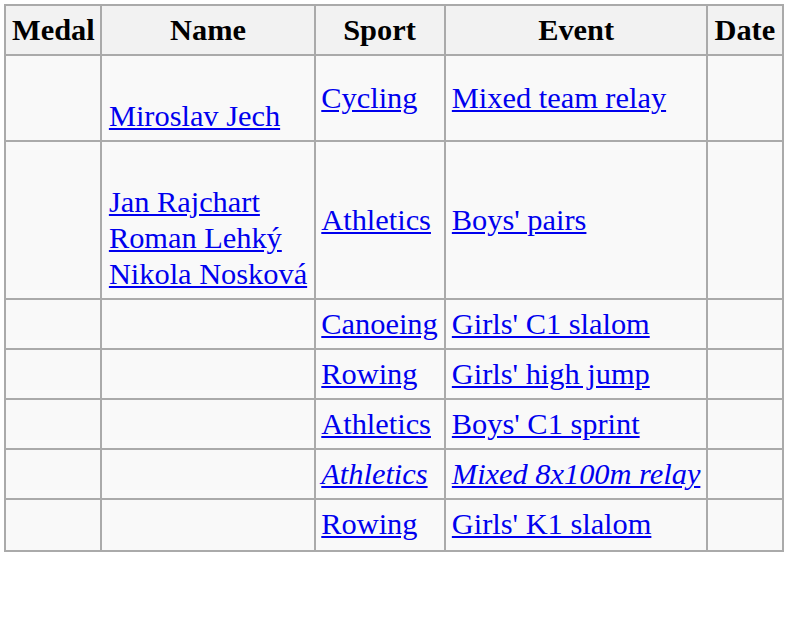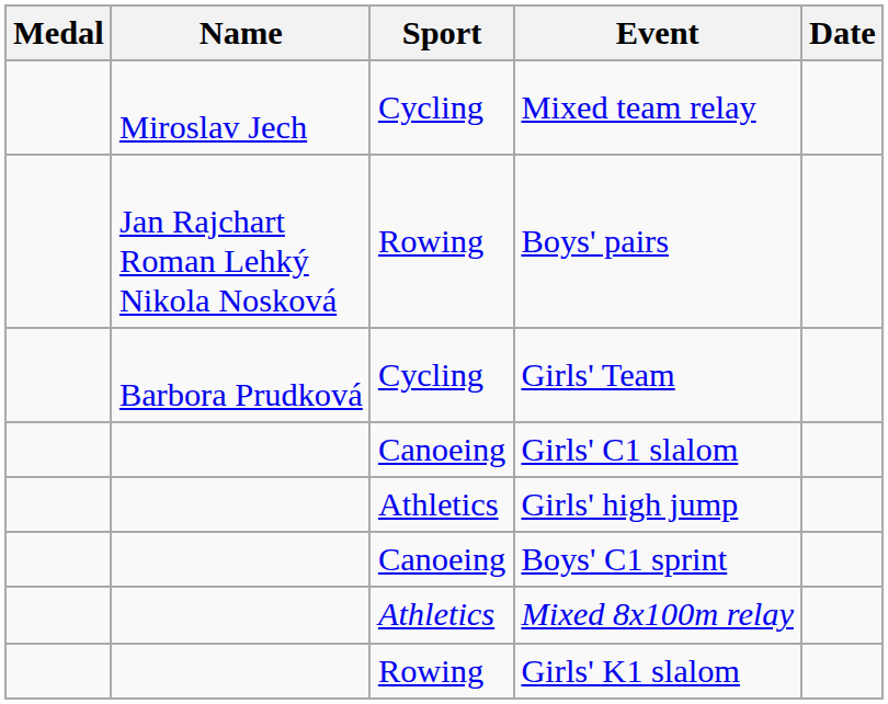Boys' pairs | Sport: Athletics -> Rowing
+ row: Barbora Prudková | Cycling | Girls' Team
Girls' high jump | Sport: Rowing -> Athletics
Boys' C1 sprint | Sport: Athletics -> Canoeing
